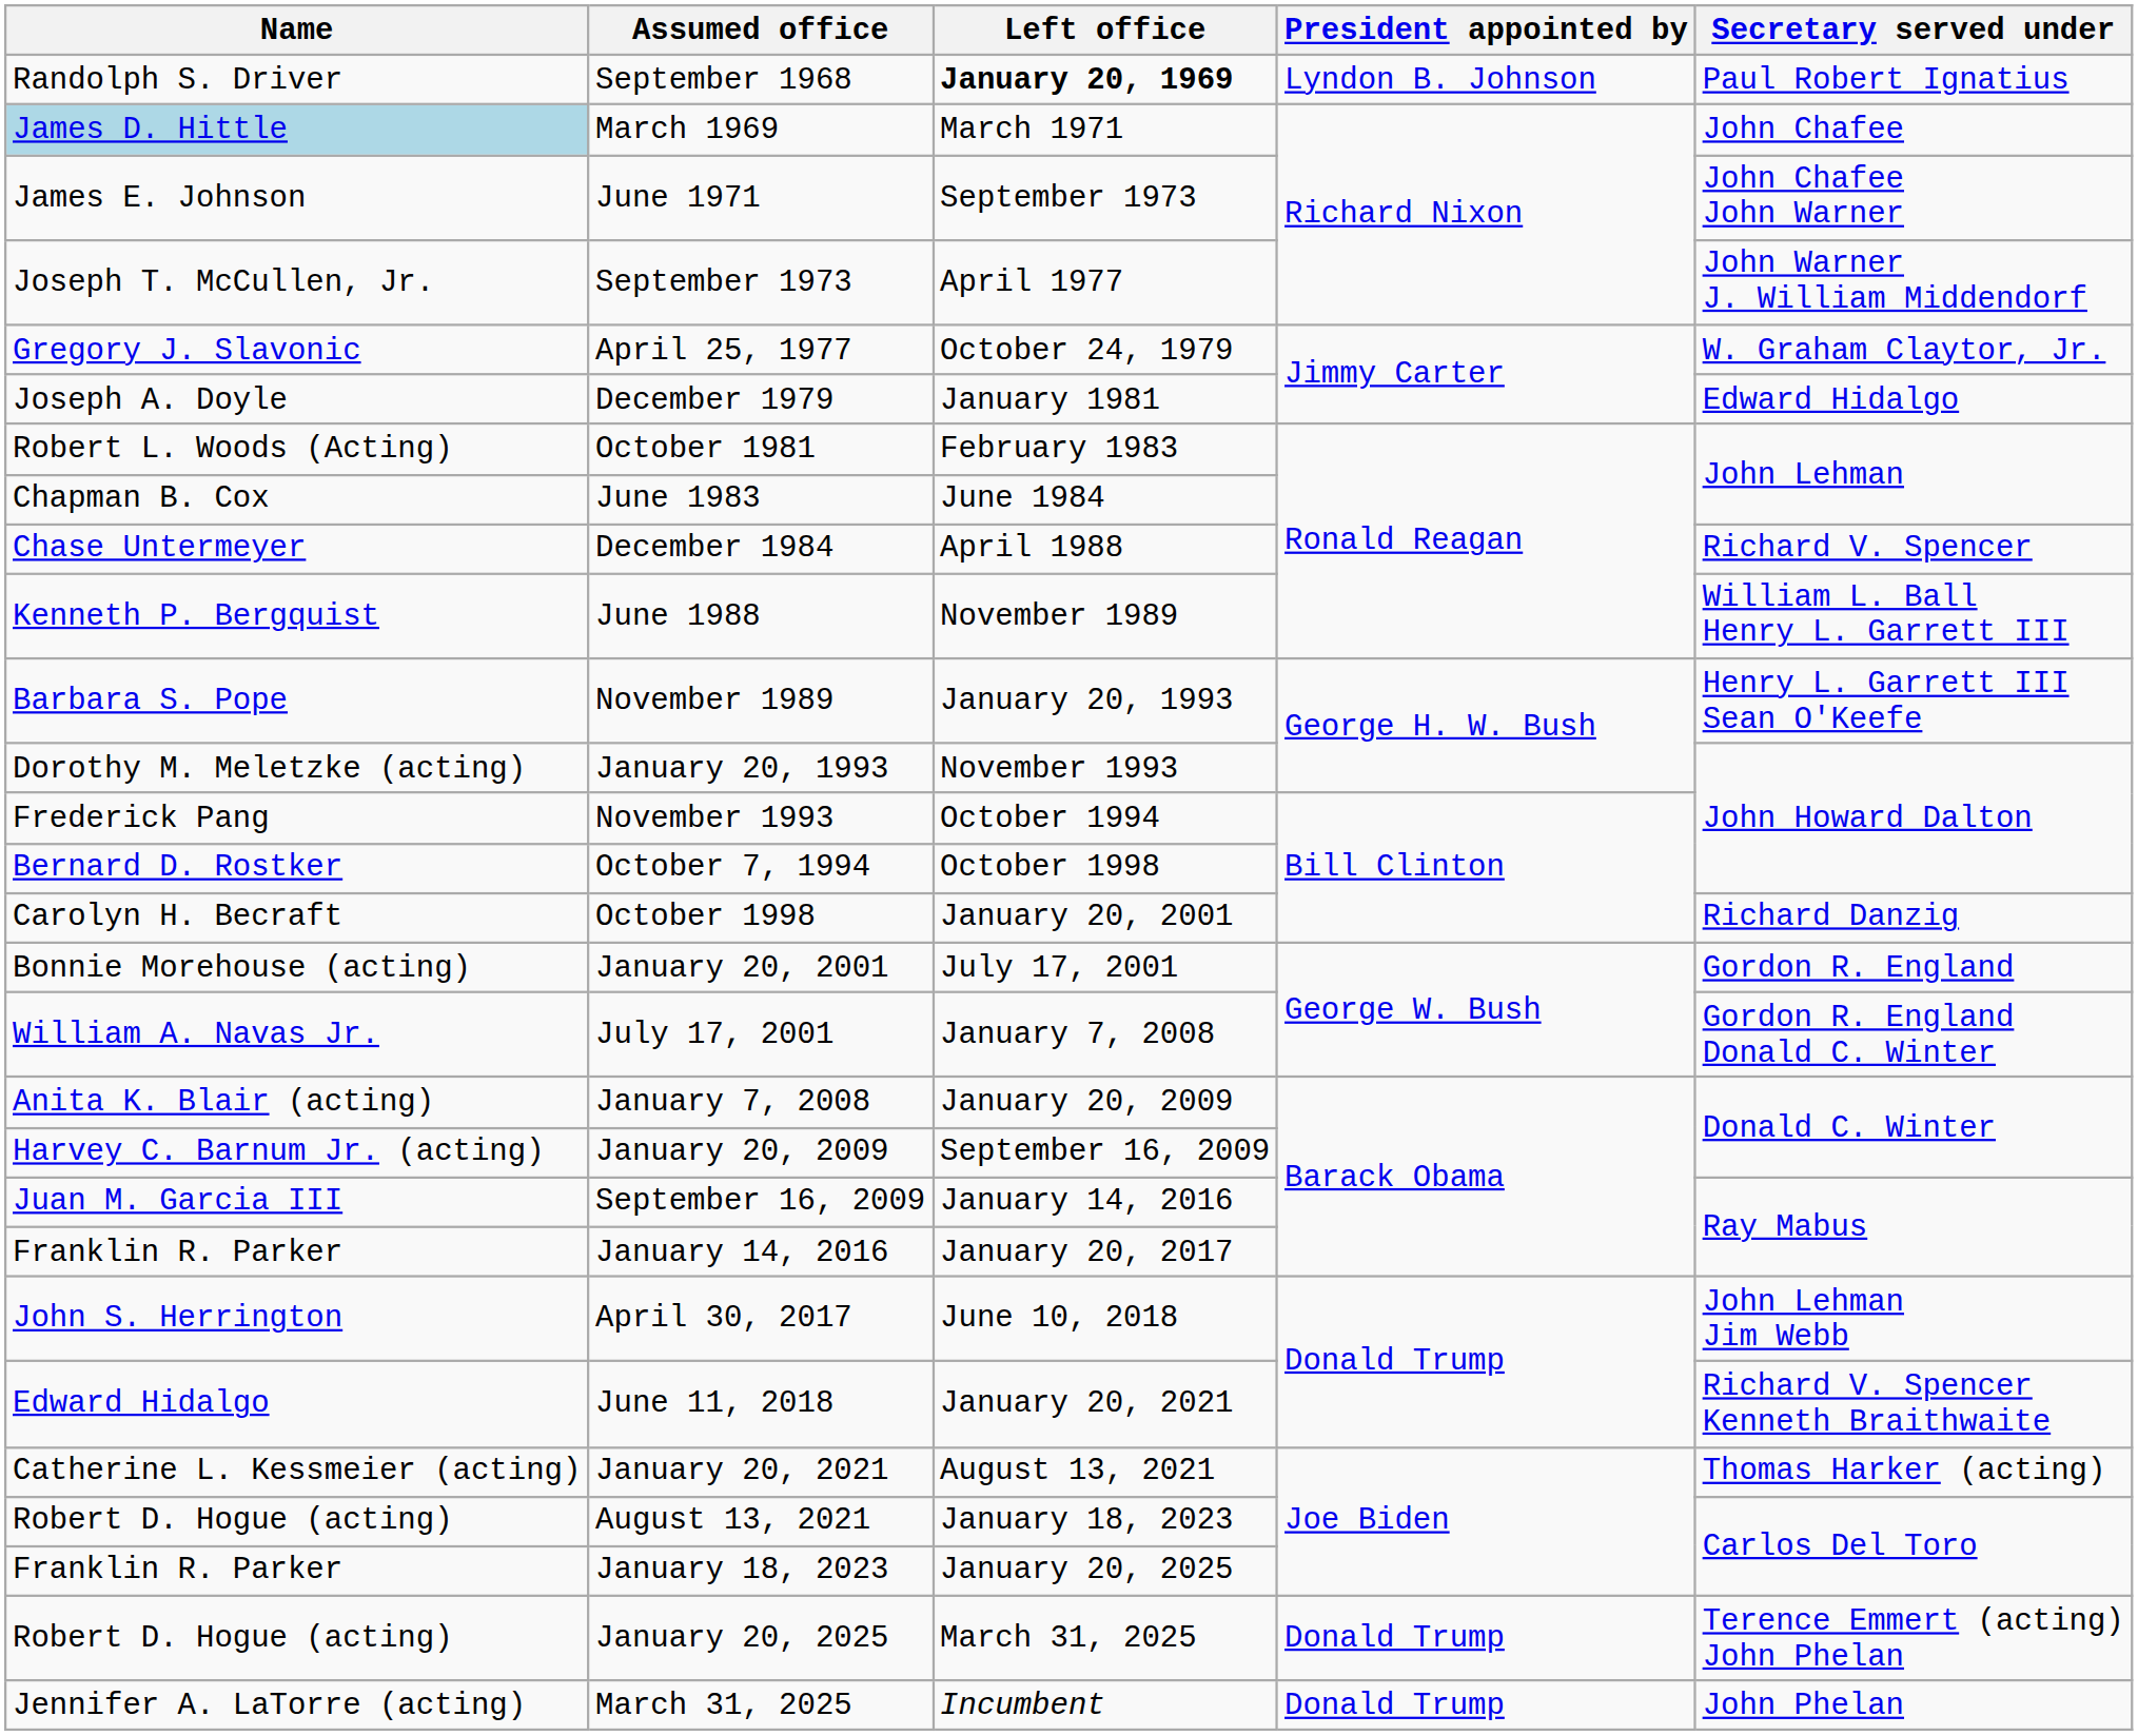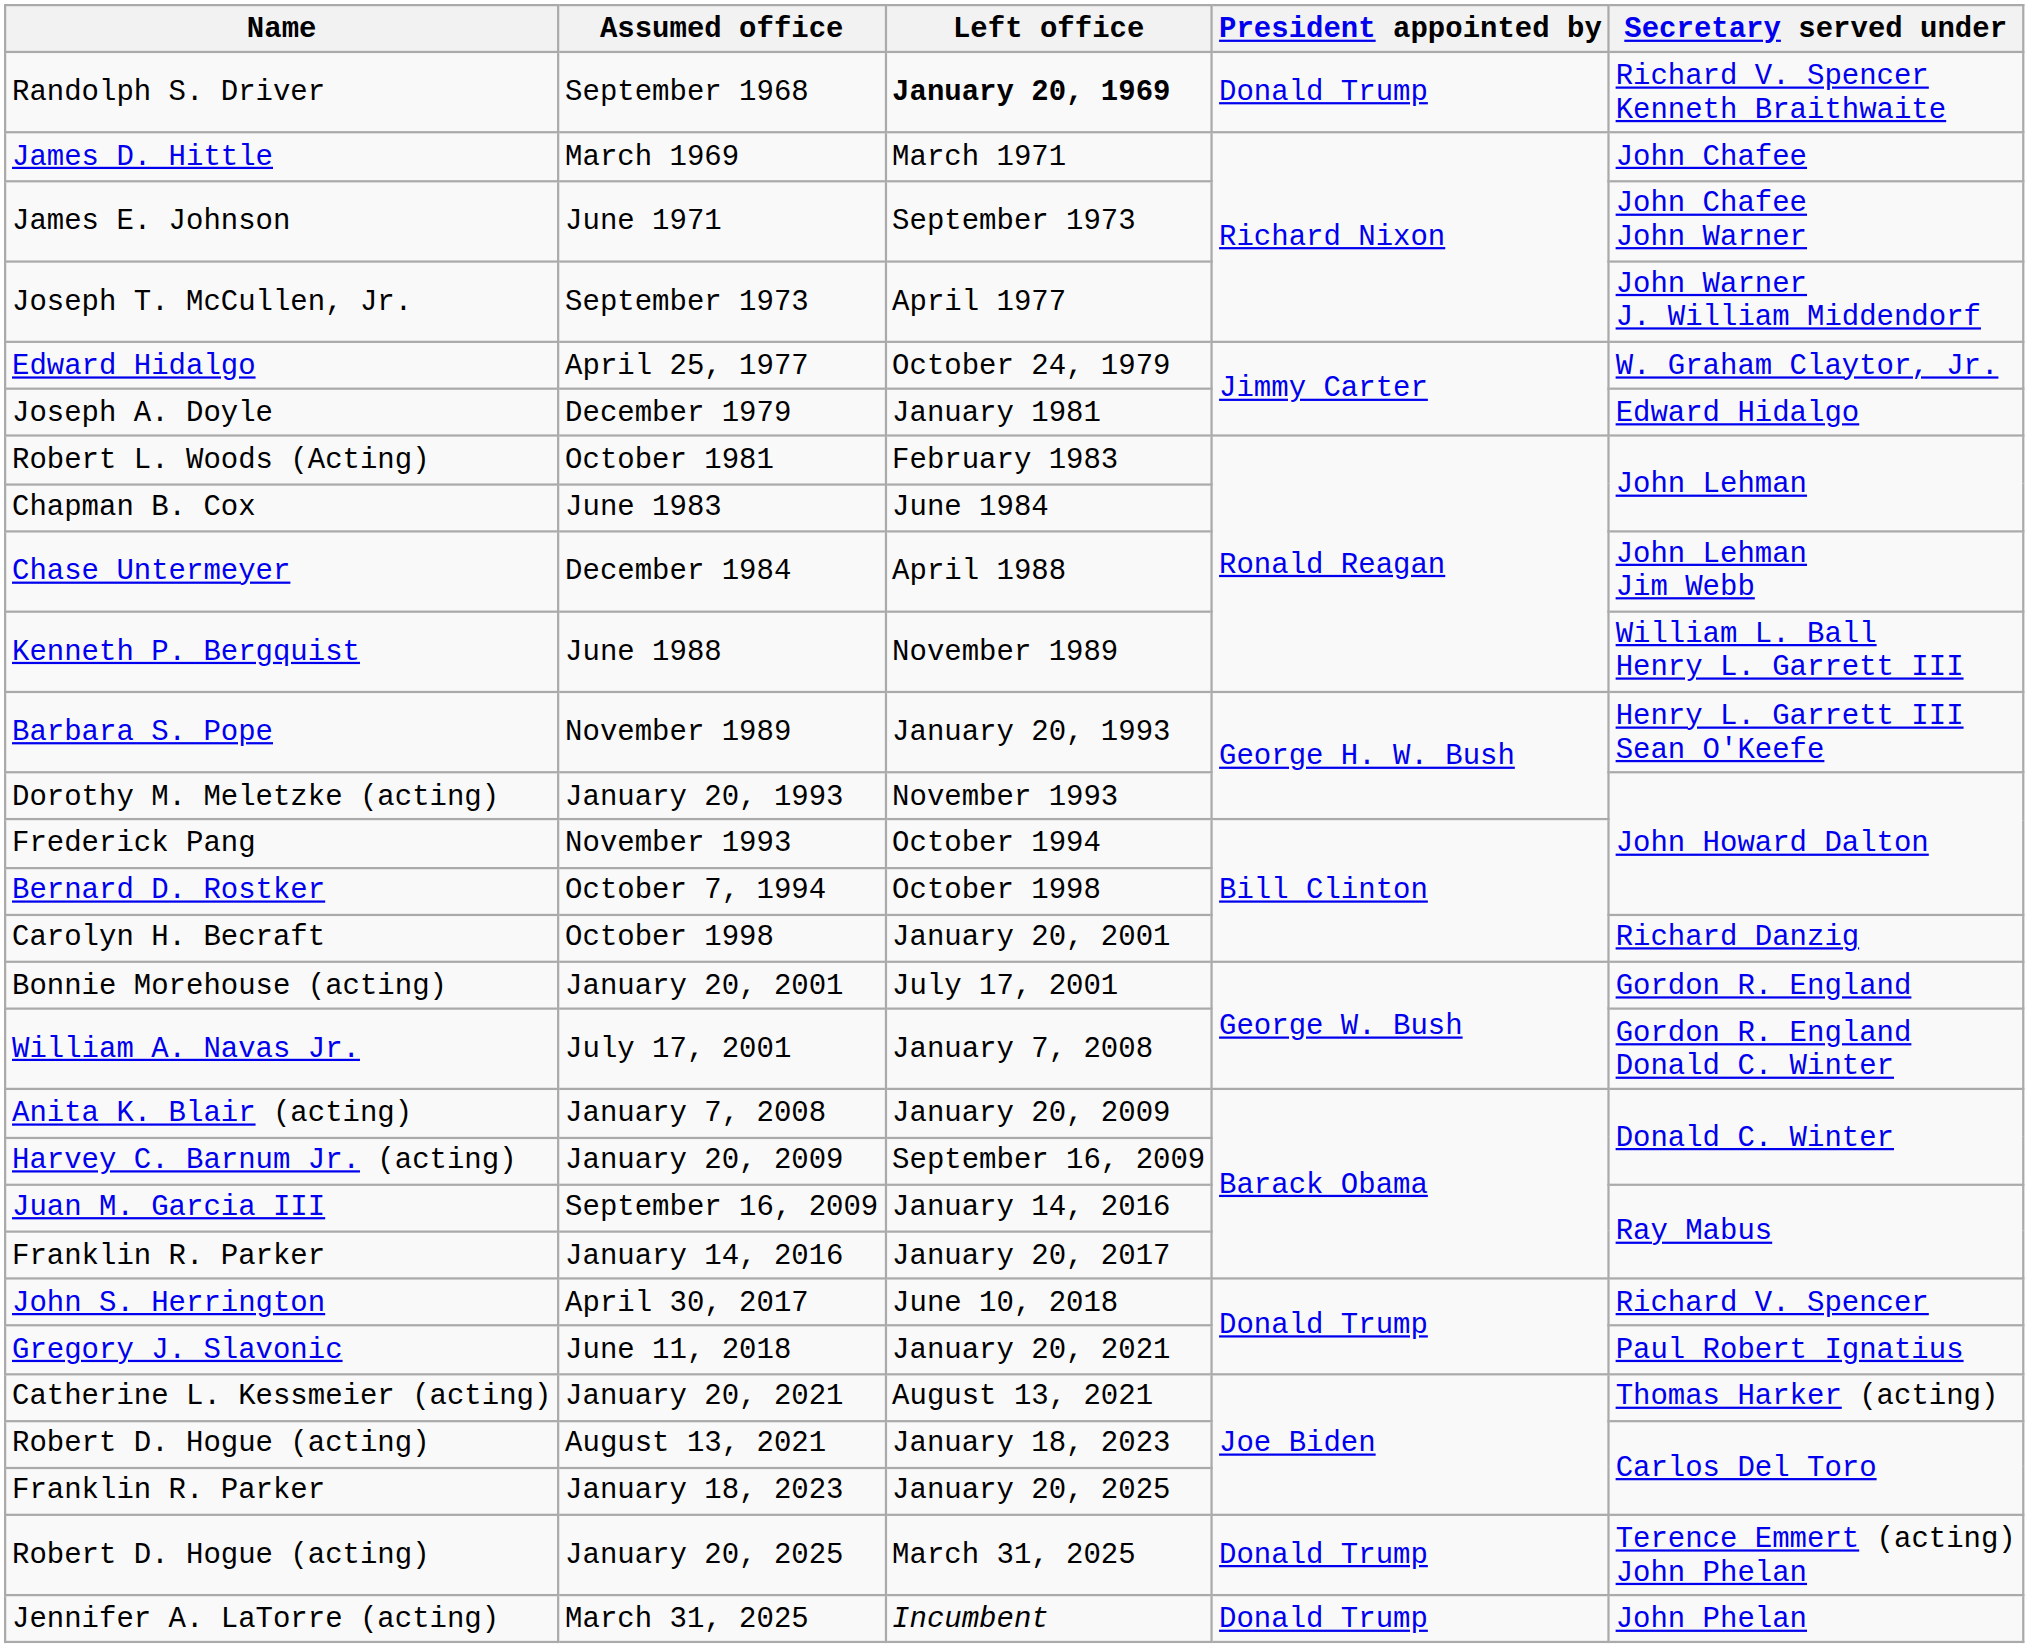September 1968 | President appointed by: Lyndon B. Johnson -> Donald Trump
September 1968 | Secretary served under: Paul Robert Ignatius -> Richard V. Spencer Kenneth Braithwaite
March 1969 | Name: lightblue background -> no background
April 25, 1977 | Name: Gregory J. Slavonic -> Edward Hidalgo
December 1984 | Secretary served under: Richard V. Spencer -> John Lehman Jim Webb
April 30, 2017 | Secretary served under: John Lehman Jim Webb -> Richard V. Spencer
June 11, 2018 | Name: Edward Hidalgo -> Gregory J. Slavonic
June 11, 2018 | Secretary served under: Richard V. Spencer Kenneth Braithwaite -> Paul Robert Ignatius
